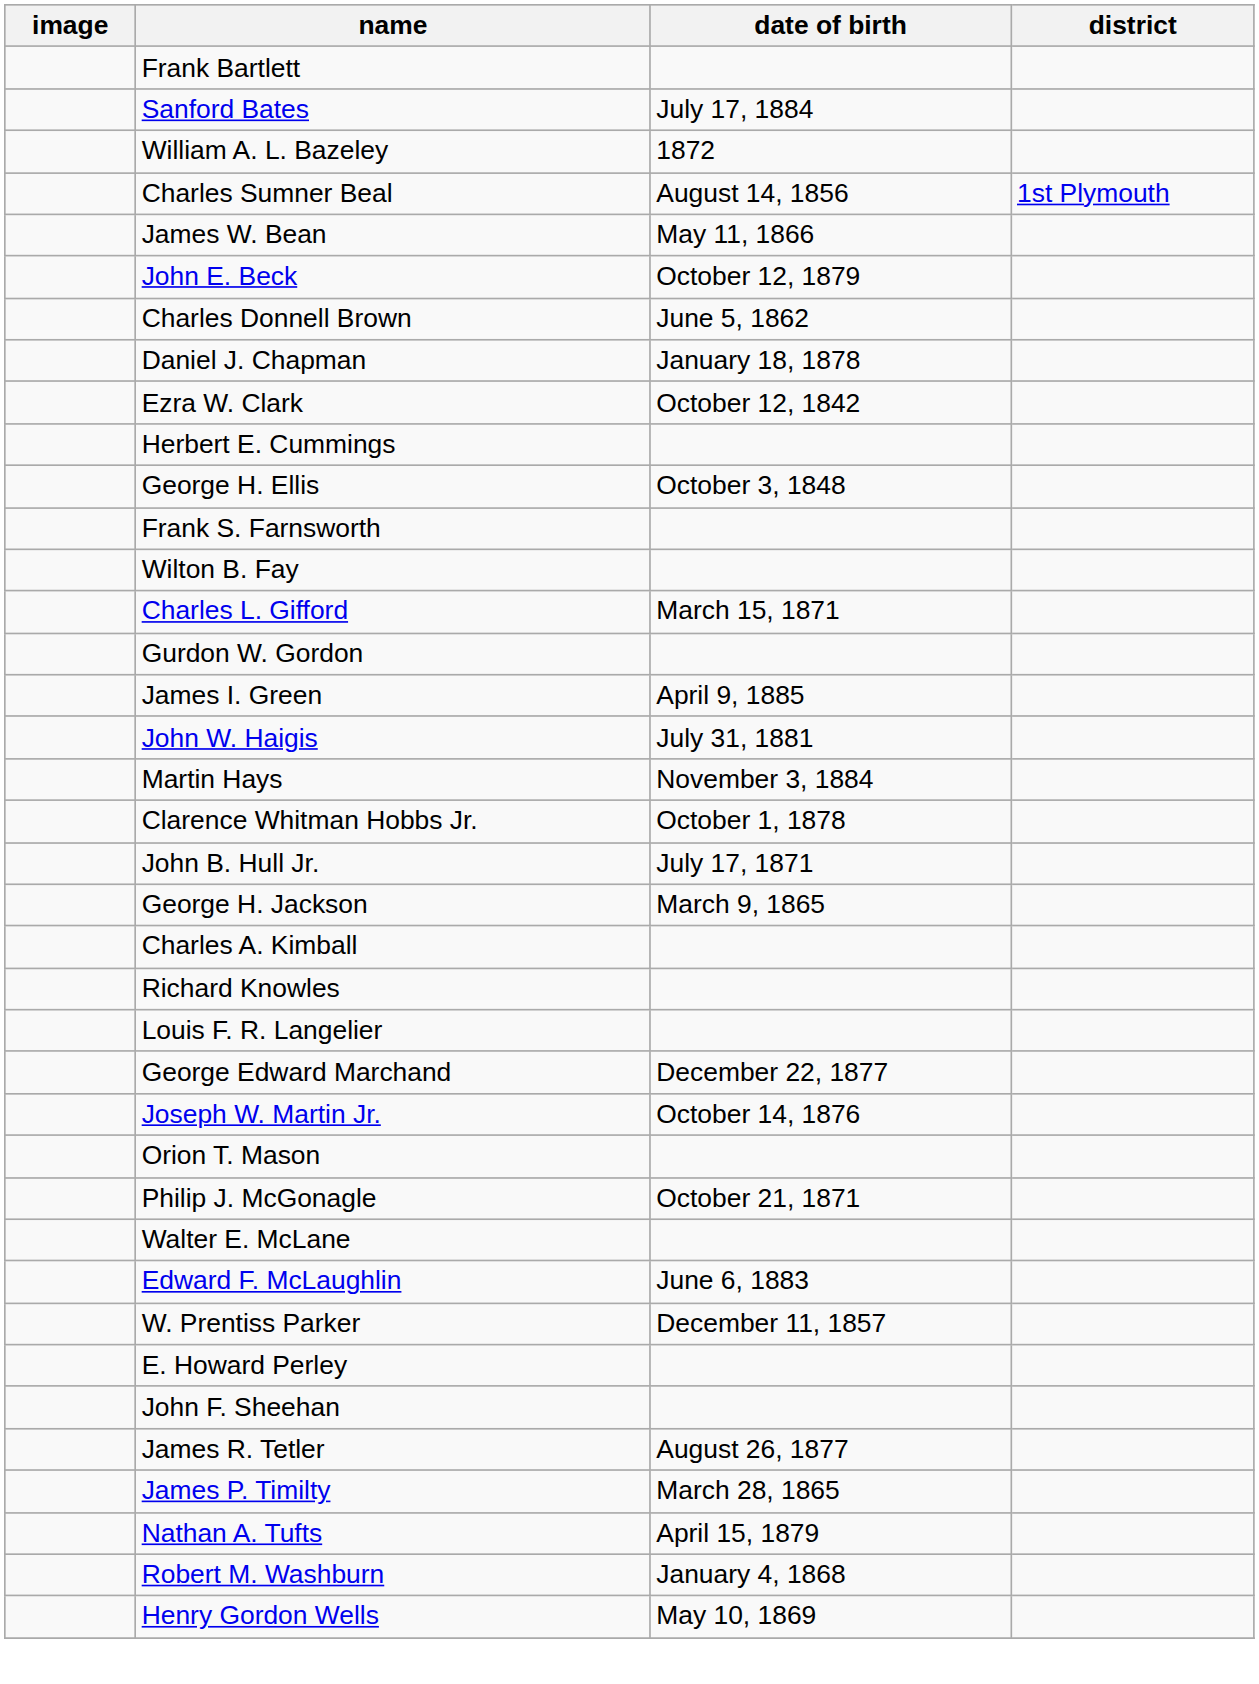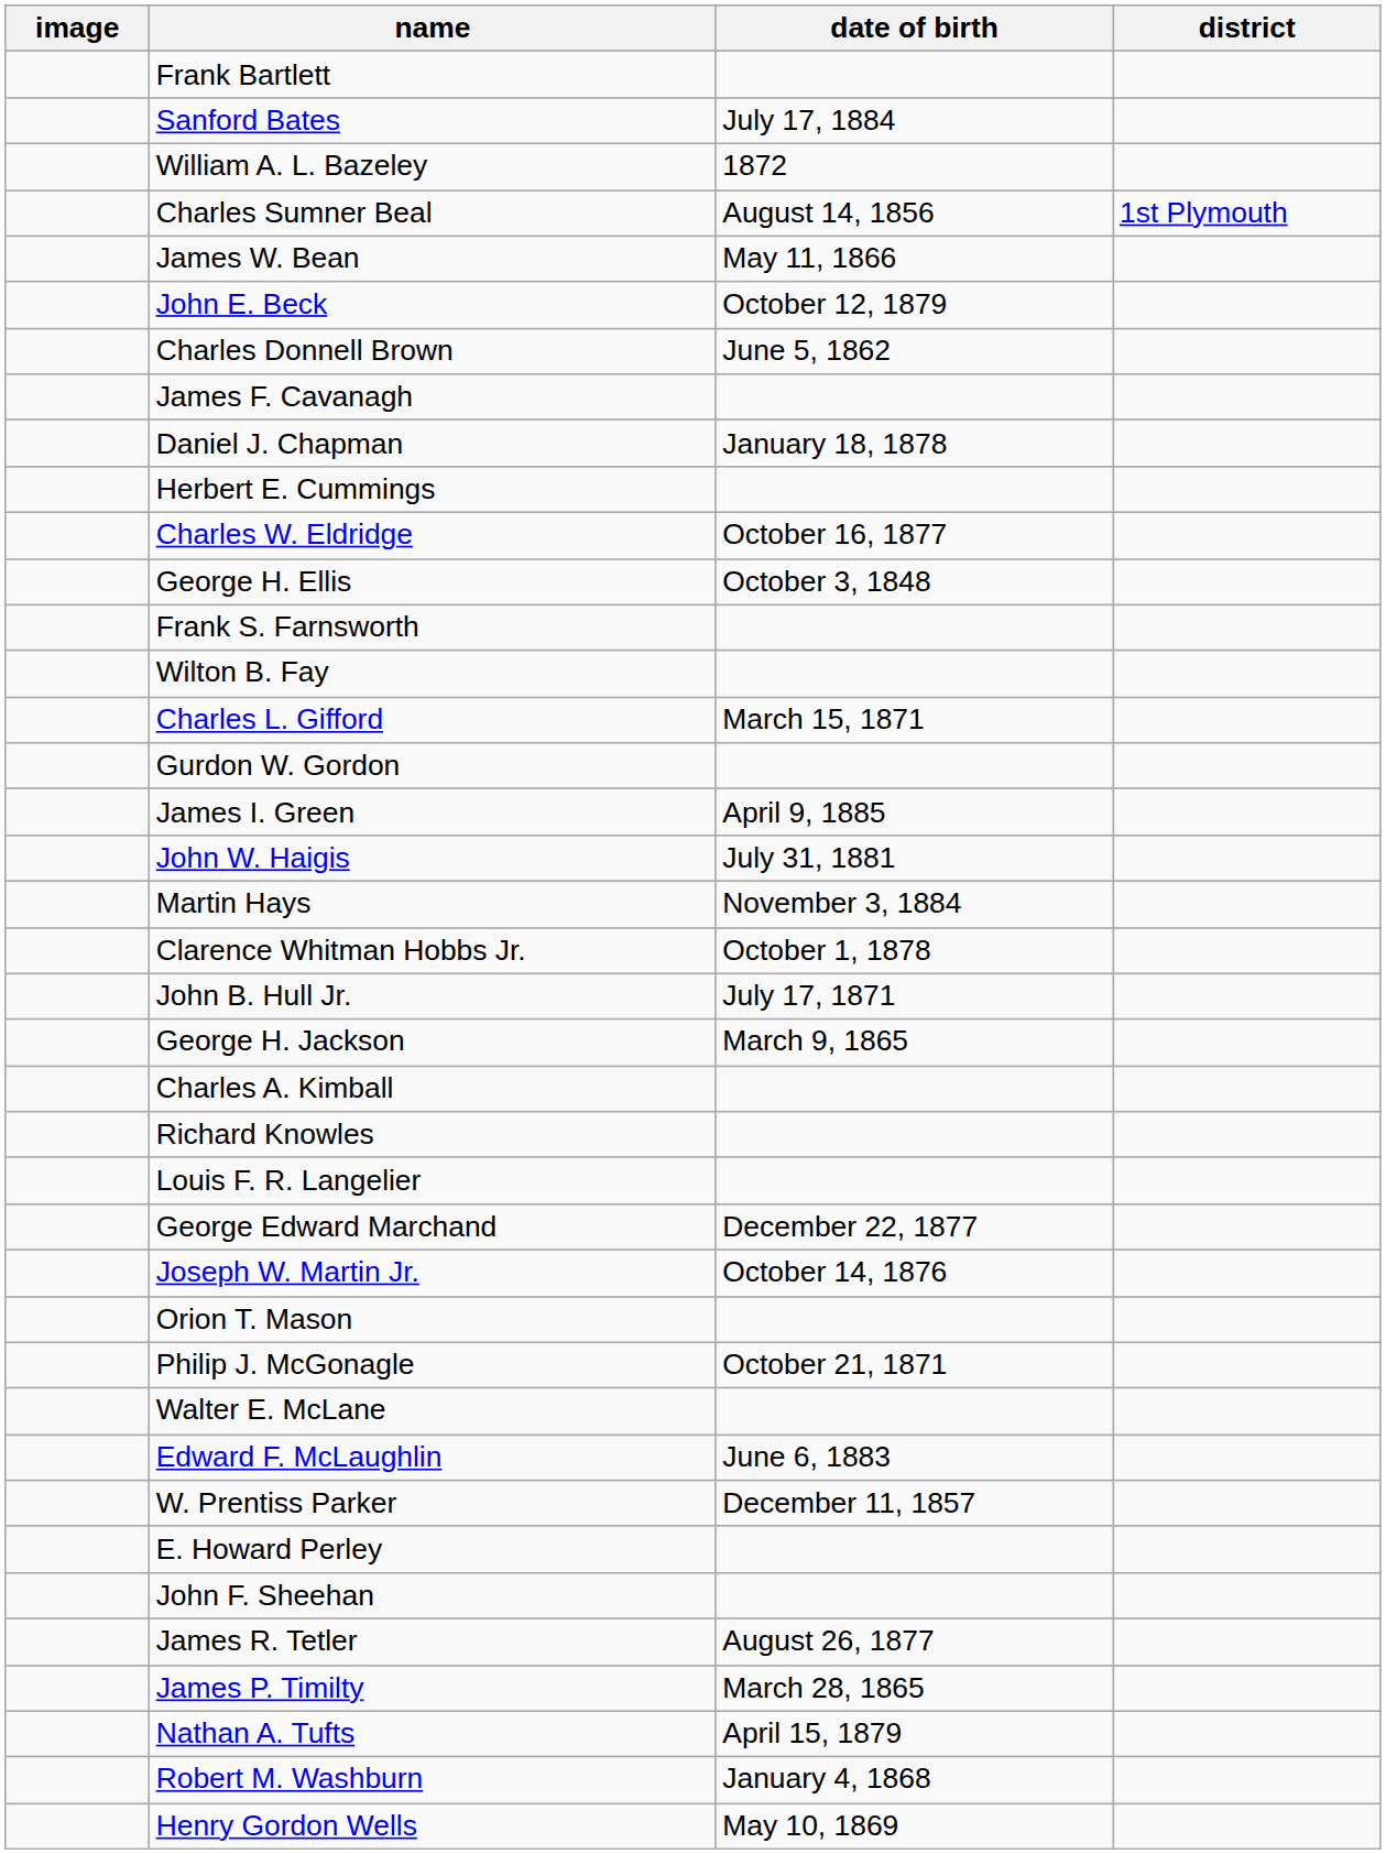+ row: James F. Cavanagh
- row: Ezra W. Clark | October 12, 1842
+ row: Charles W. Eldridge | October 16, 1877
